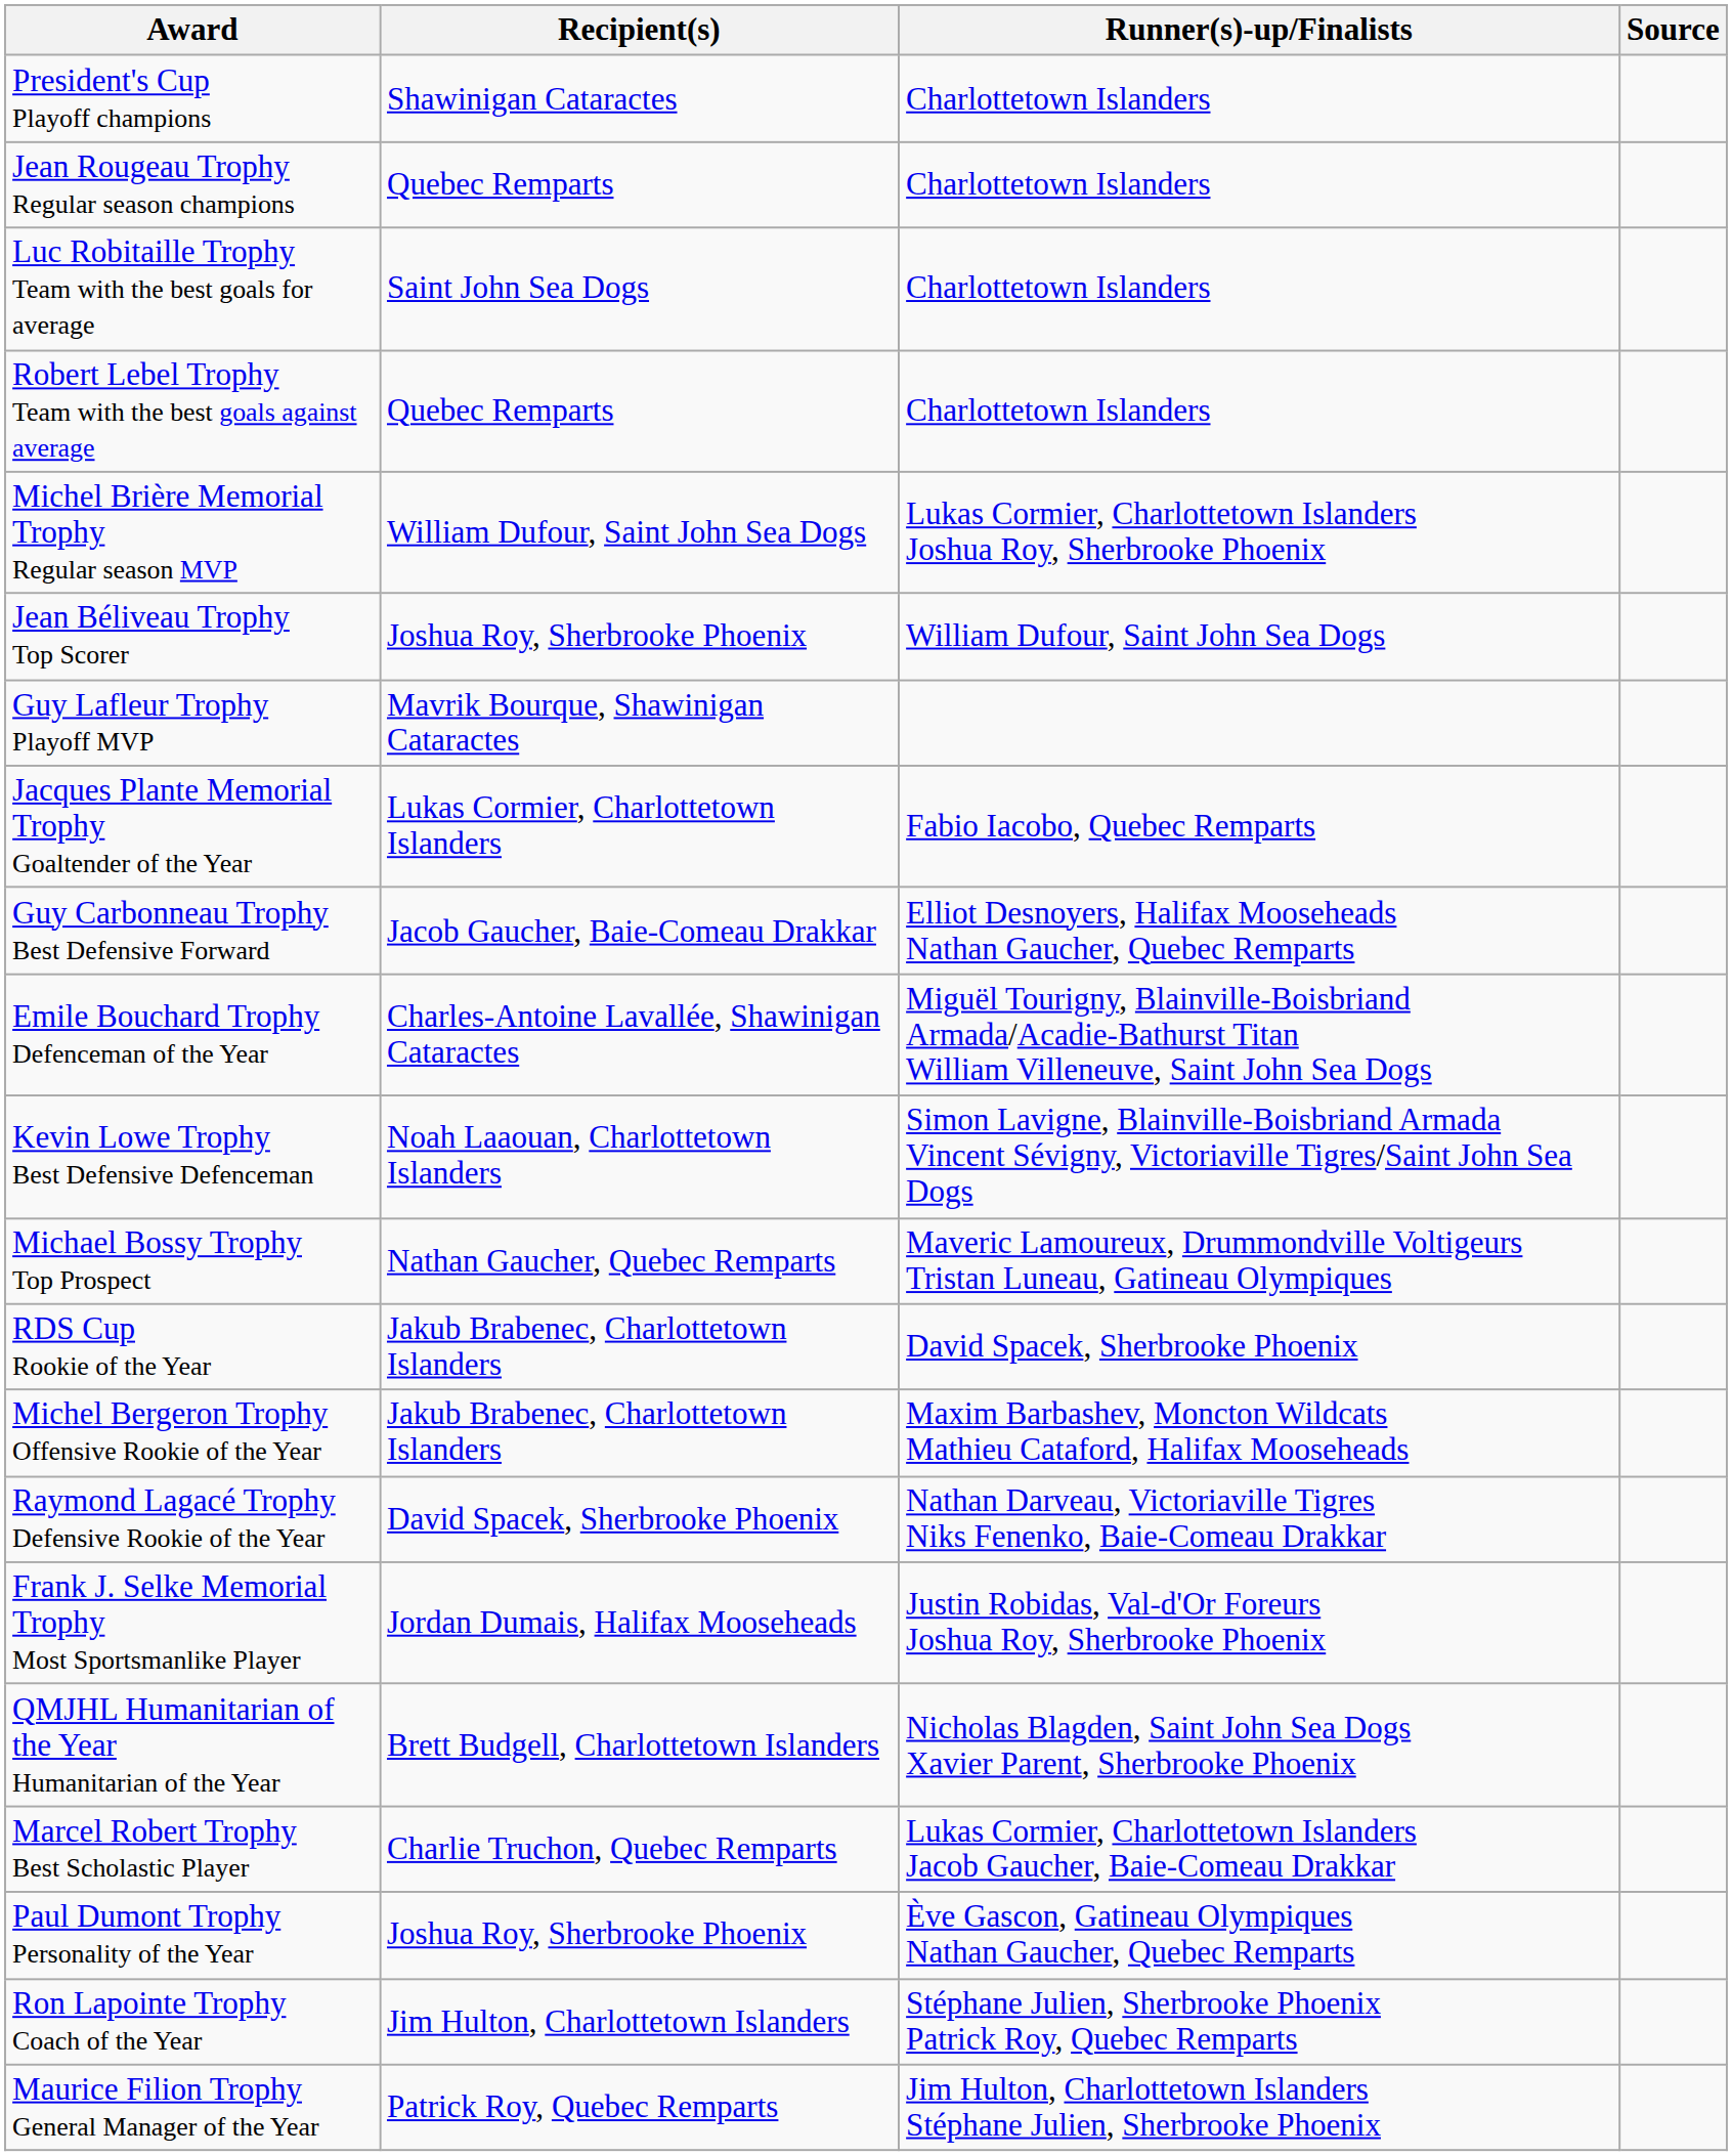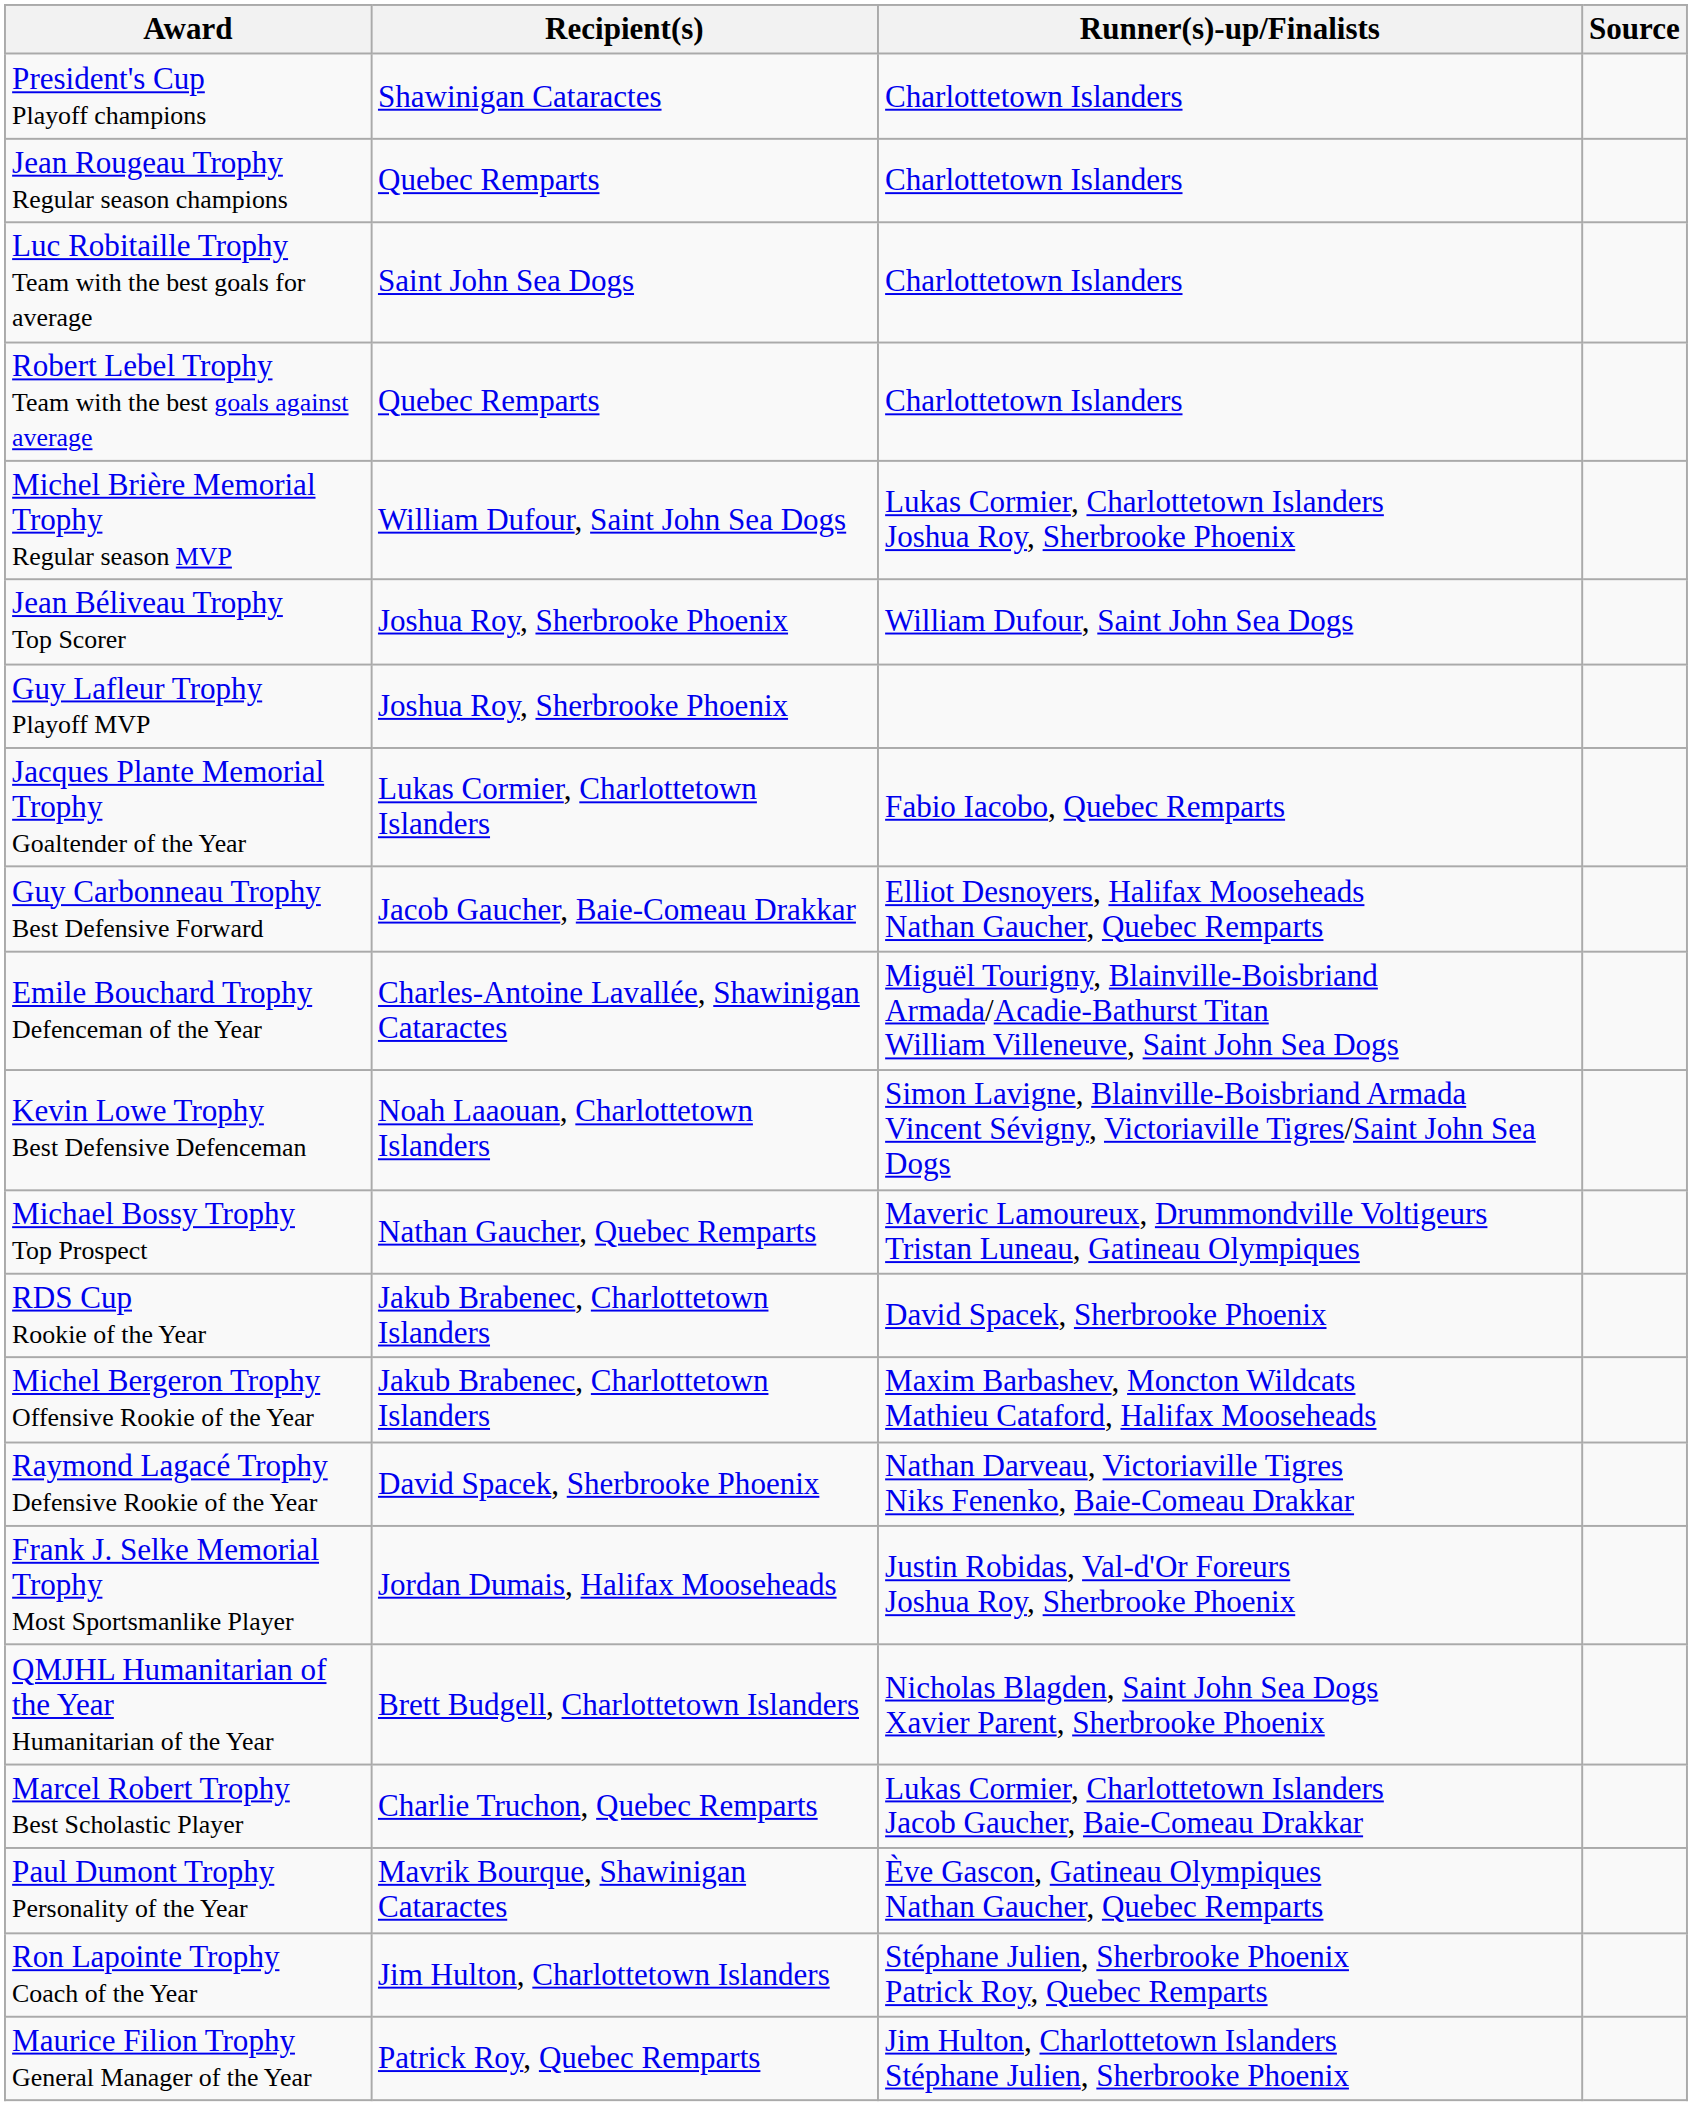Guy Lafleur Trophy Playoff MVP | Recipient(s): Mavrik Bourque, Shawinigan Cataractes -> Joshua Roy, Sherbrooke Phoenix
Paul Dumont Trophy Personality of the Year | Recipient(s): Joshua Roy, Sherbrooke Phoenix -> Mavrik Bourque, Shawinigan Cataractes
